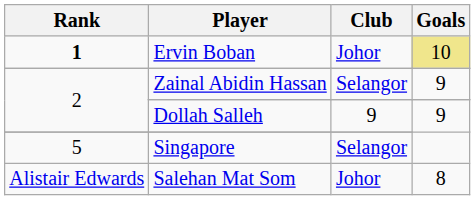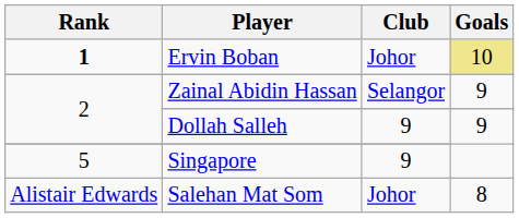Singapore | Club: Selangor -> 9
